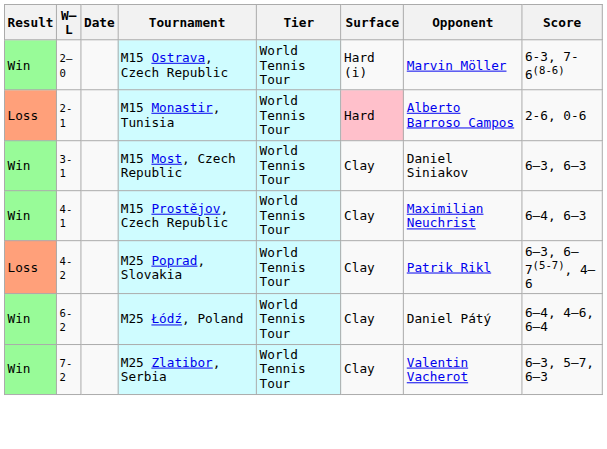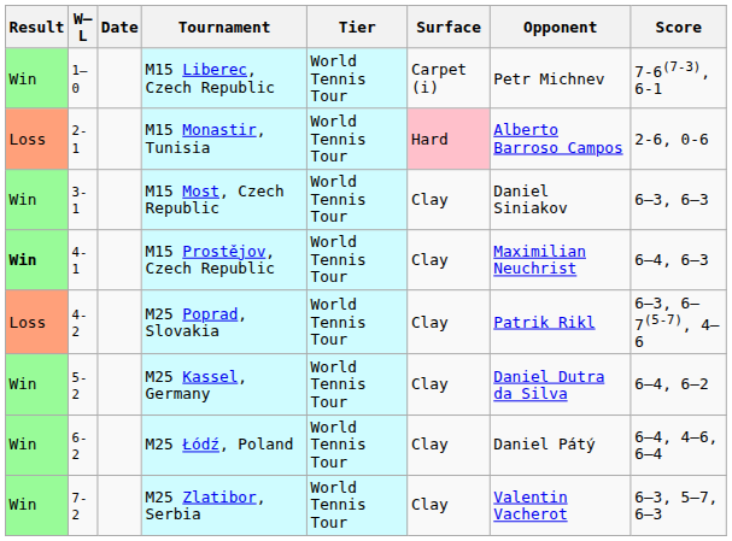+ row: Win | 1–0 | M15 Liberec, Czech Republic | World Tennis Tour | Carpet (i) | Petr Michnev | 7-6(7-3), 6-1
- row: Win | 2–0 | M15 Ostrava, Czech Republic | World Tennis Tour | Hard (i) | Marvin Möller | 6-3, 7-6(8-6)
M15 Prostějov, Czech Republic | Result: normal -> bold
+ row: Win | 5-2 | M25 Kassel, Germany | World Tennis Tour | Clay | Daniel Dutra da Silva | 6–4, 6–2
